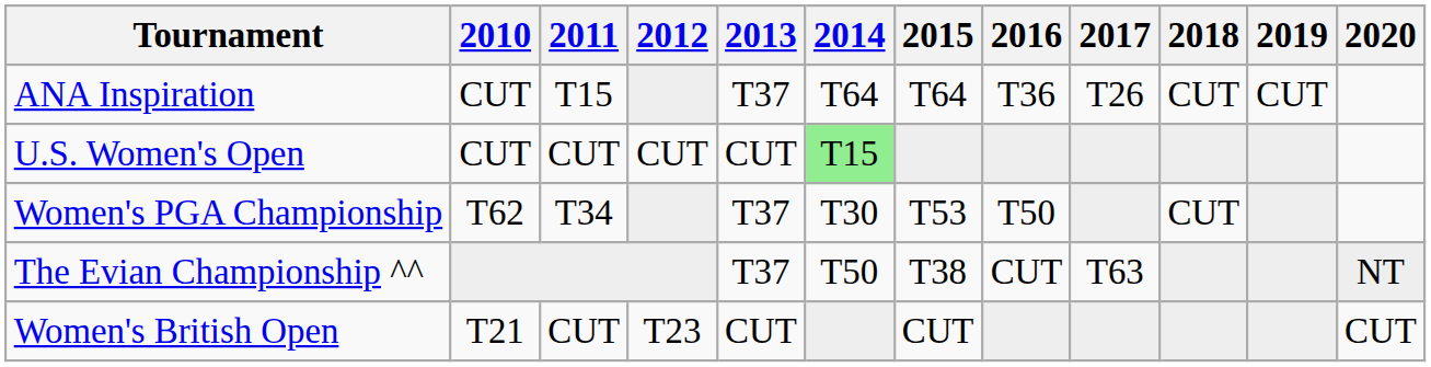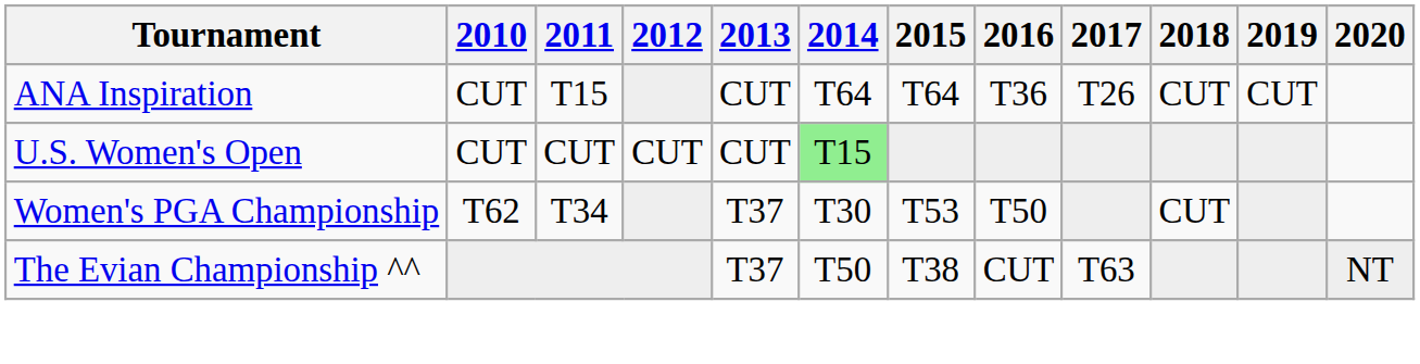ANA Inspiration | 2013: T37 -> CUT
- row: Women's British Open | T21 | CUT | T23 | CUT | CUT | CUT
